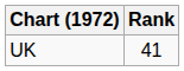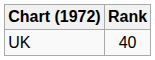UK | Rank: 41 -> 40
